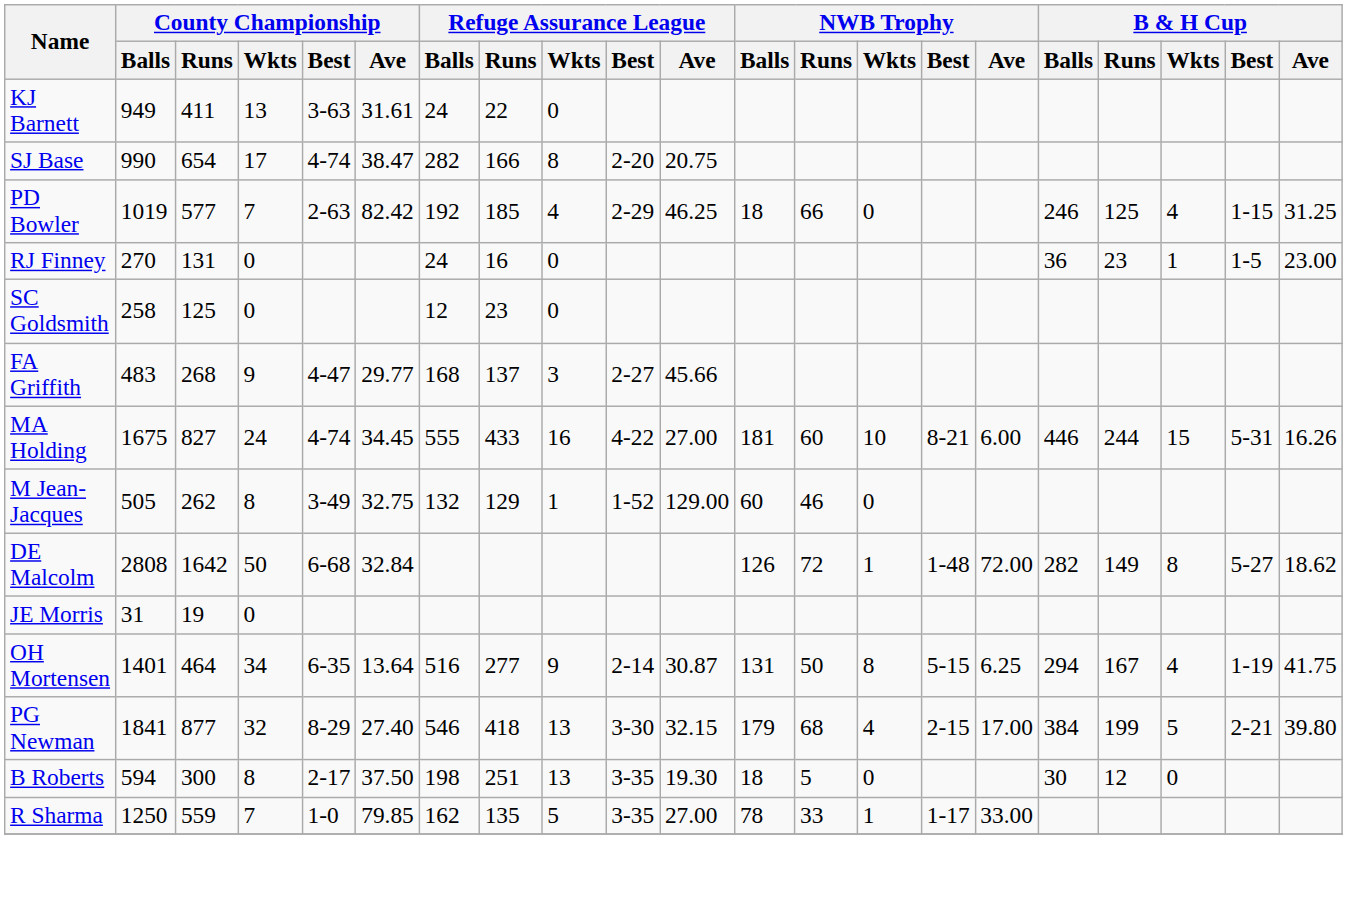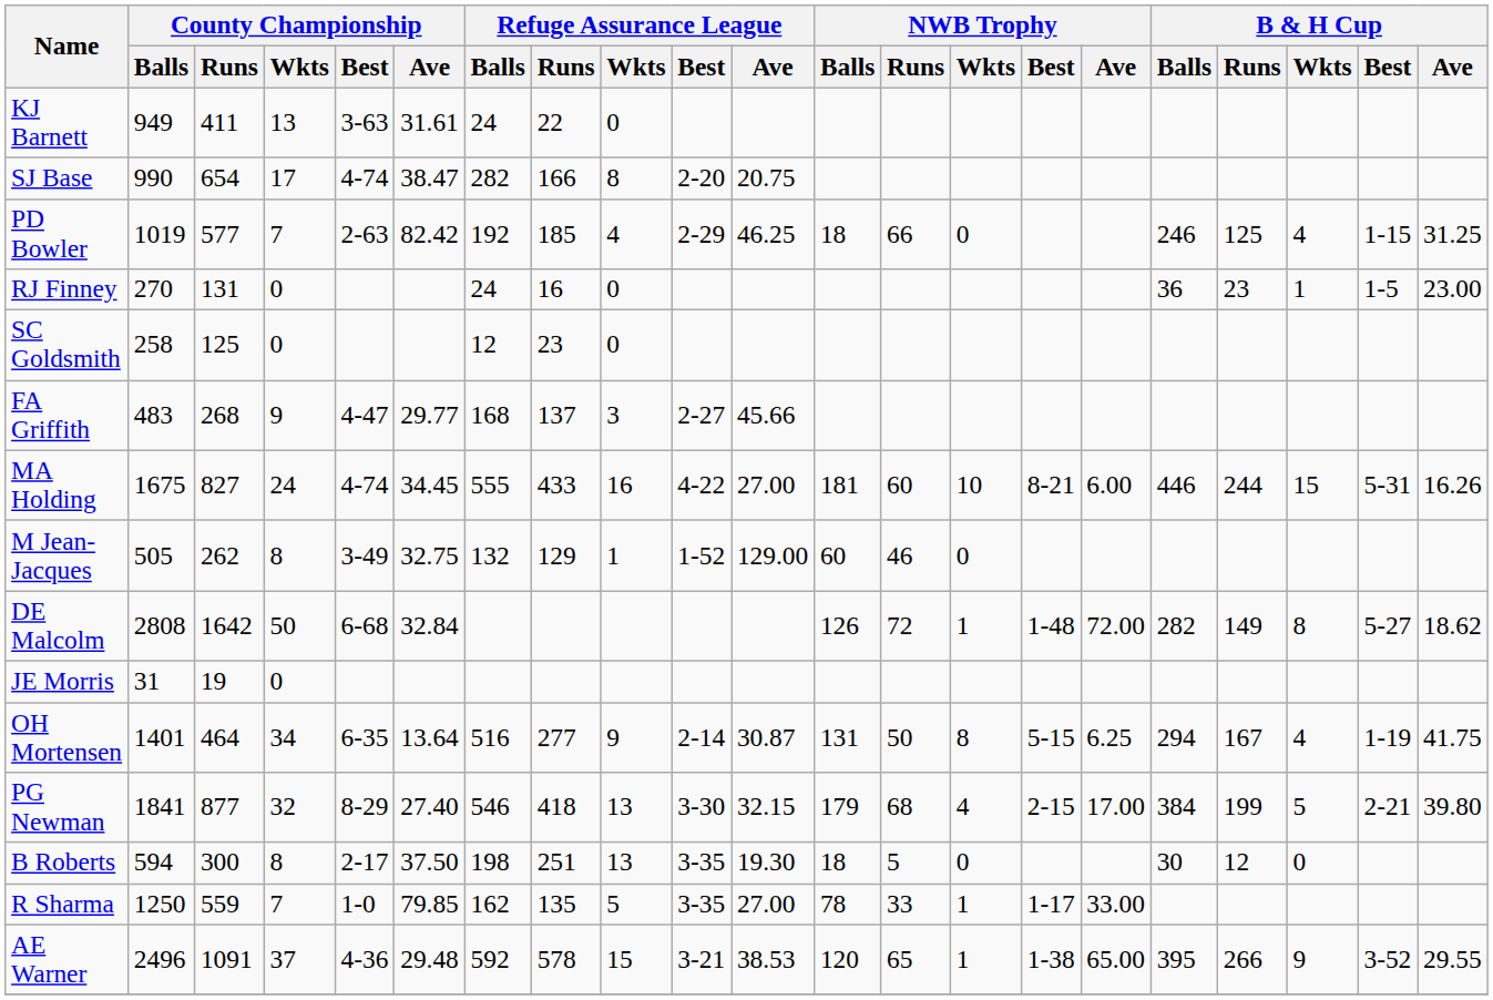+ row: AE Warner | 2496 | 1091 | 37 | 4-36 | 29.48 | 592 | 578 | 15 | 3-21 | 38.53 | 120 | 65 | 1 | 1-38 | 65.00 | 395 | 266 | 9 | 3-52 | 29.55
